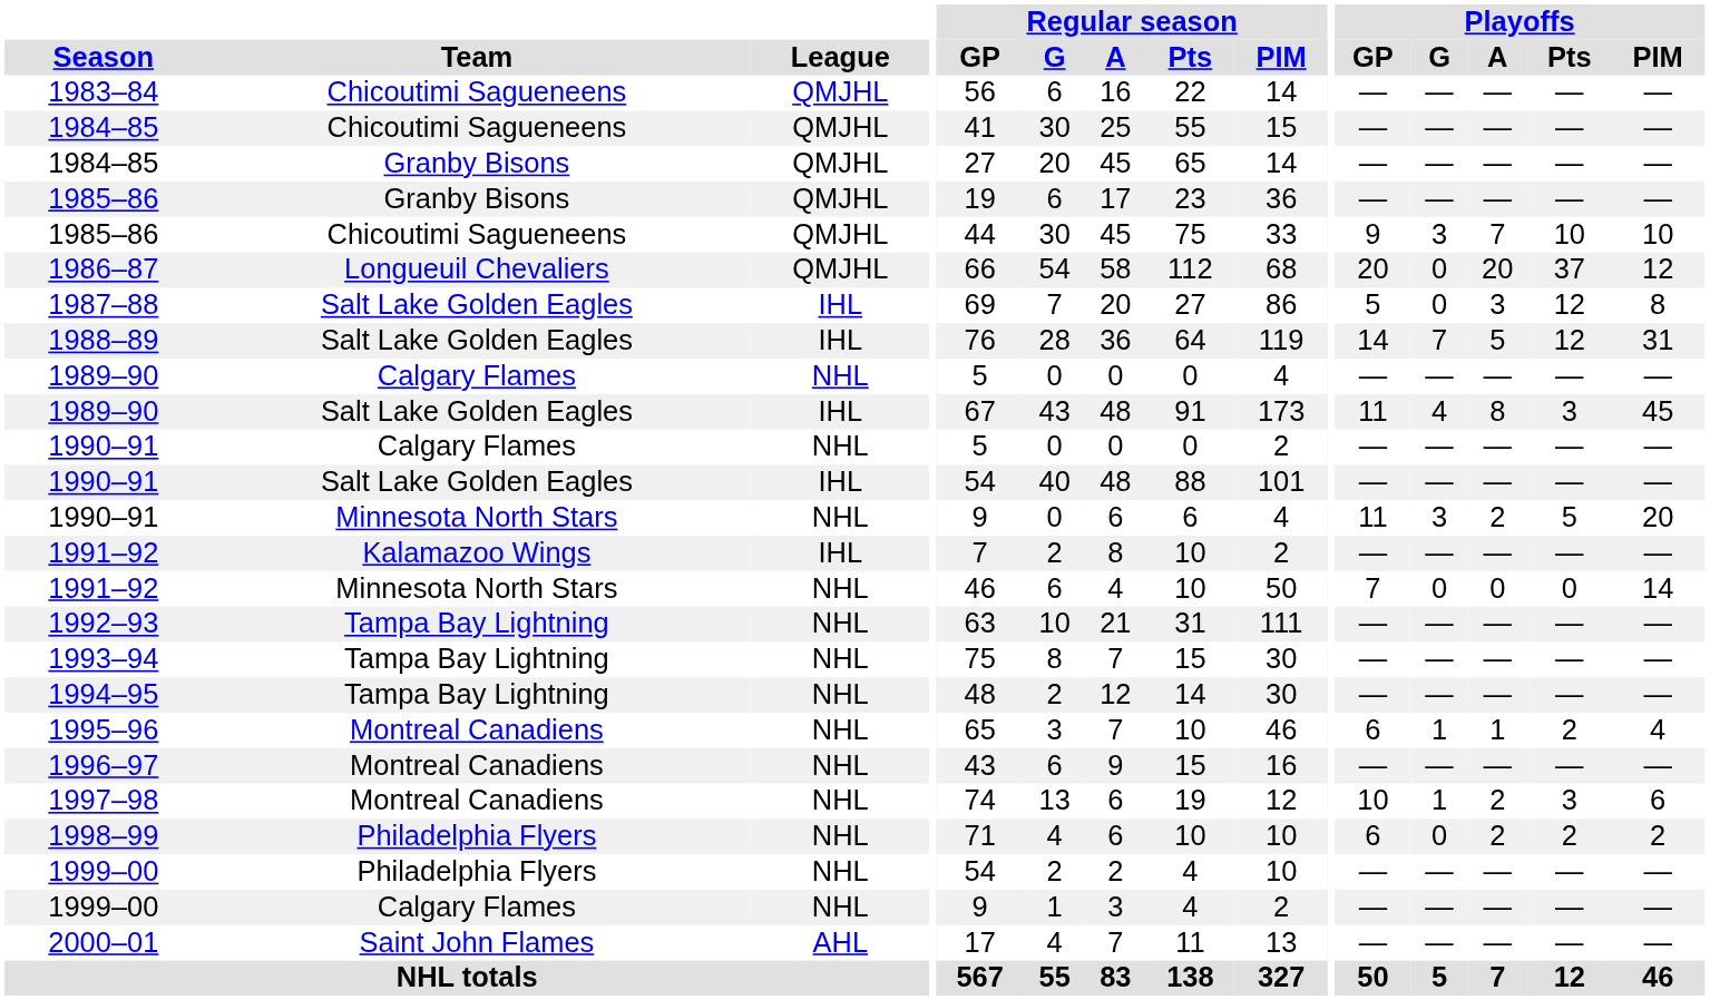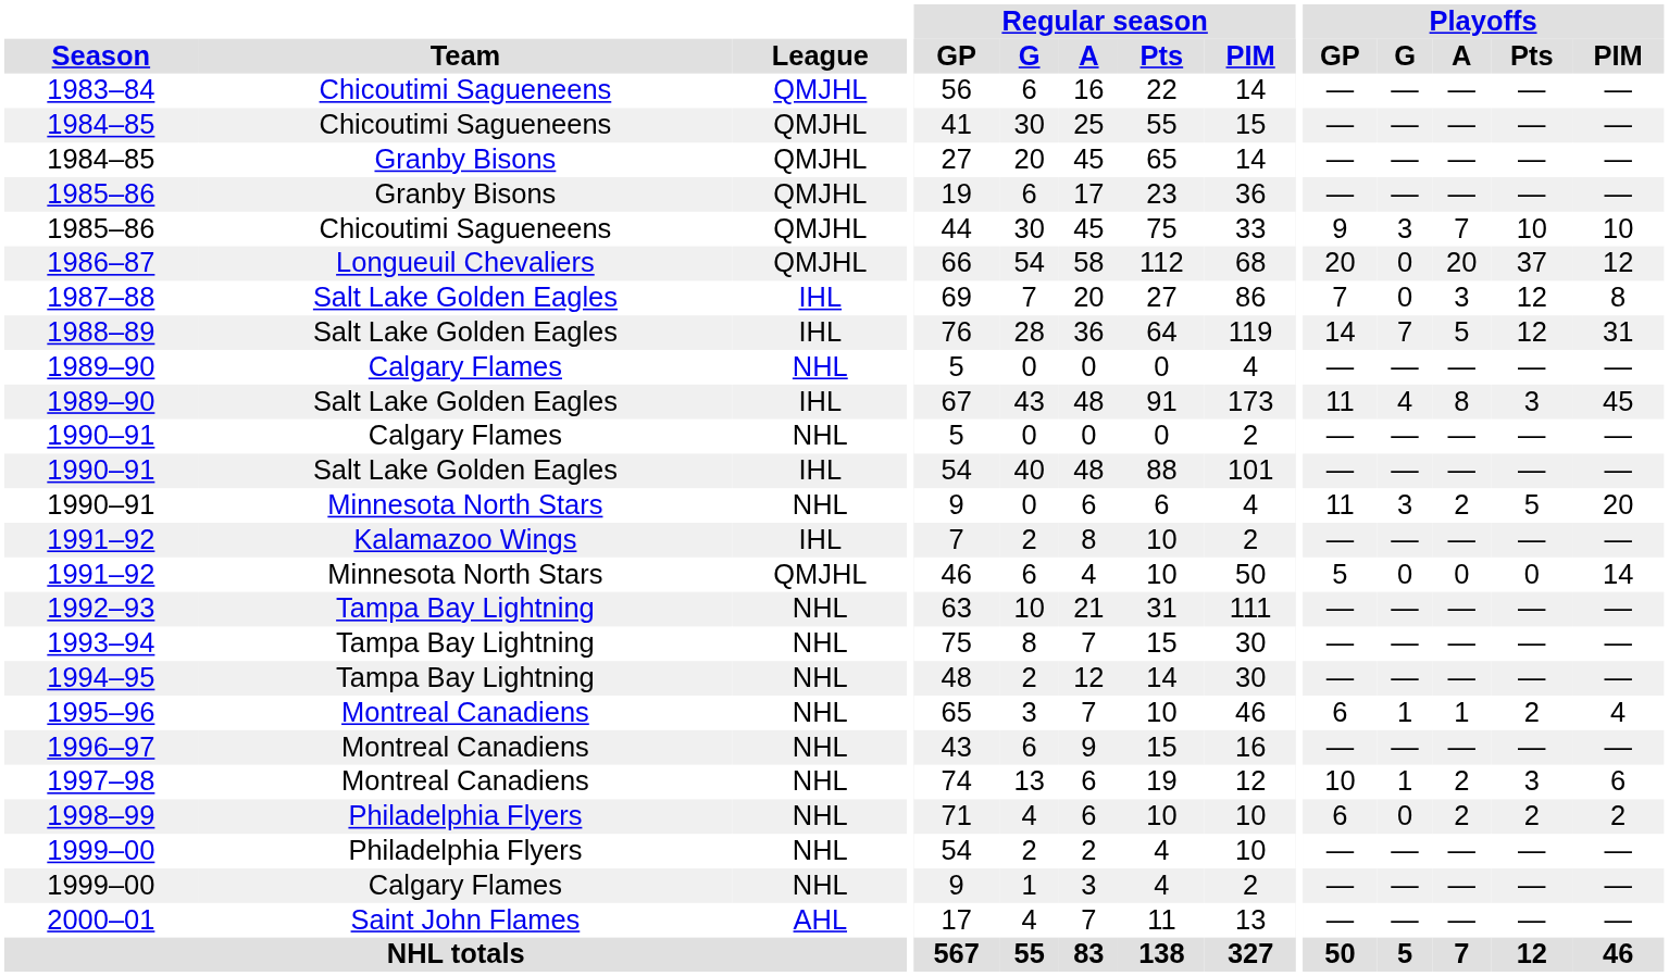1987–88 | Playoffs / GP: 5 -> 7
1991–92 / Minnesota North Stars | League: NHL -> QMJHL
1991–92 / Minnesota North Stars | Playoffs / GP: 7 -> 5
